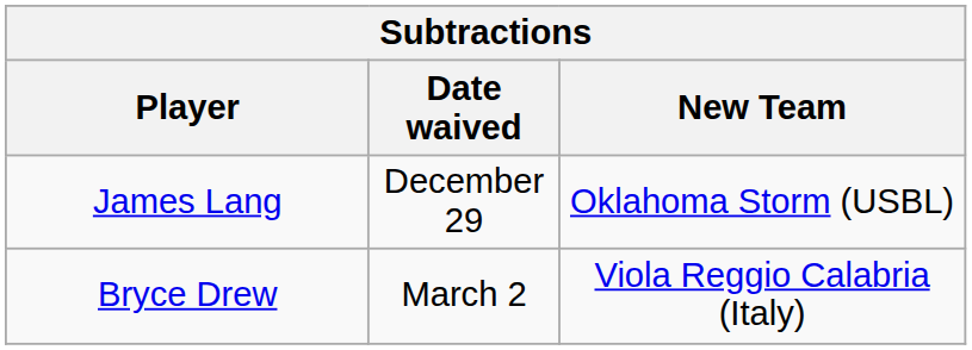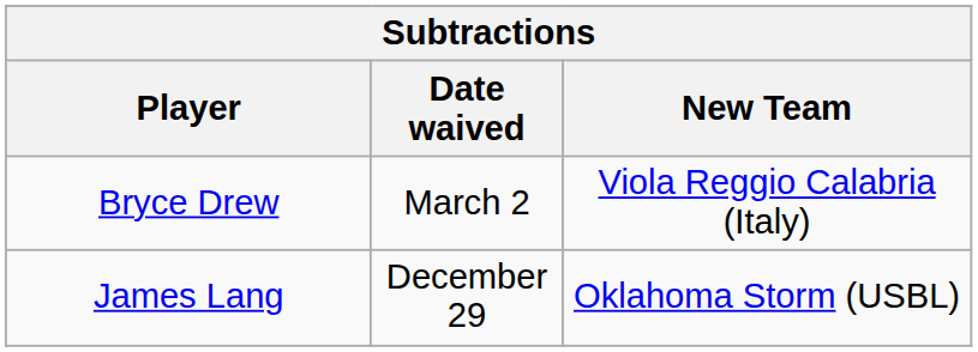rows swapped: James Lang <-> Bryce Drew
